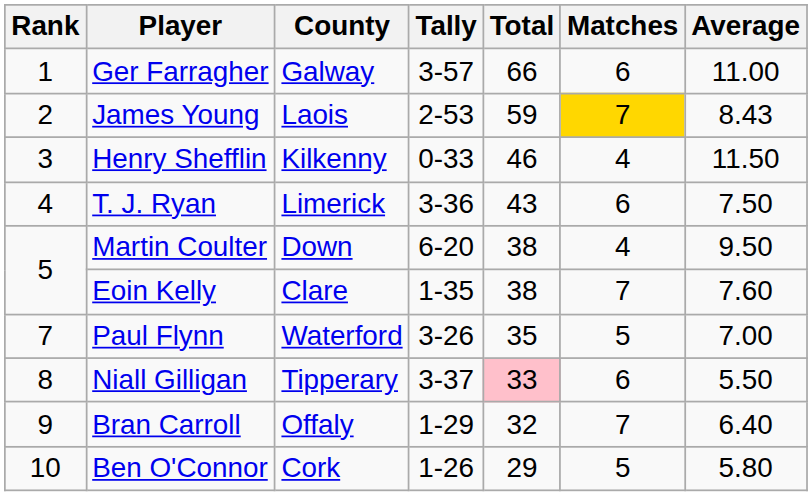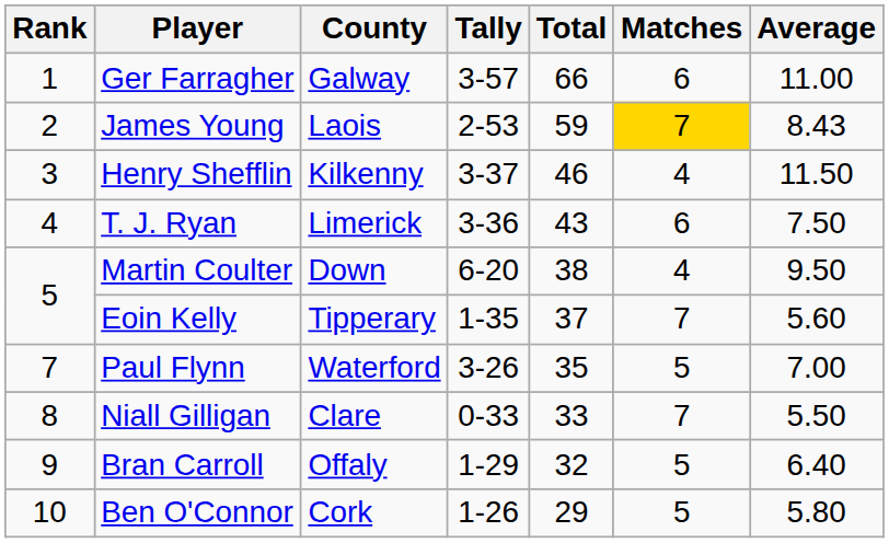Henry Shefflin | Tally: 0-33 -> 3-37
Eoin Kelly | County: Clare -> Tipperary
Eoin Kelly | Total: 38 -> 37
Eoin Kelly | Average: 7.60 -> 5.60
Niall Gilligan | County: Tipperary -> Clare
Niall Gilligan | Tally: 3-37 -> 0-33
Niall Gilligan | Total: pink background -> no background
Niall Gilligan | Matches: 6 -> 7
Bran Carroll | Matches: 7 -> 5
